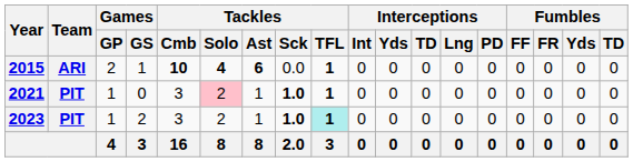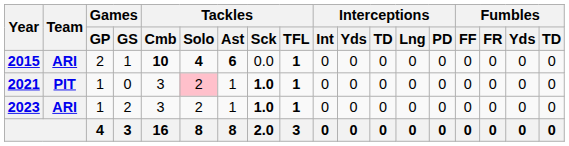2023 | Team: PIT -> ARI
2023 | Tackles / TFL: paleturquoise background -> no background
